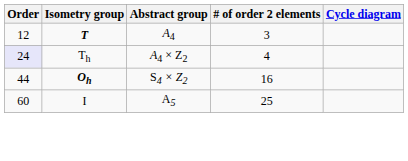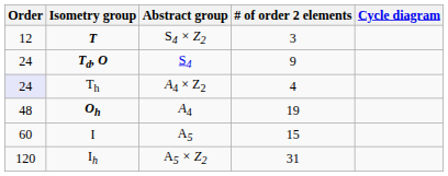T | Abstract group: A4 -> S4 × Z2
+ row: 24 | Td, O | S4 | 9
Oh | Order: 44 -> 48
Oh | Abstract group: S4 × Z2 -> A4
Oh | # of order 2 elements: 16 -> 19
I | # of order 2 elements: 25 -> 15
+ row: 120 | Ih | A5 × Z2 | 31
